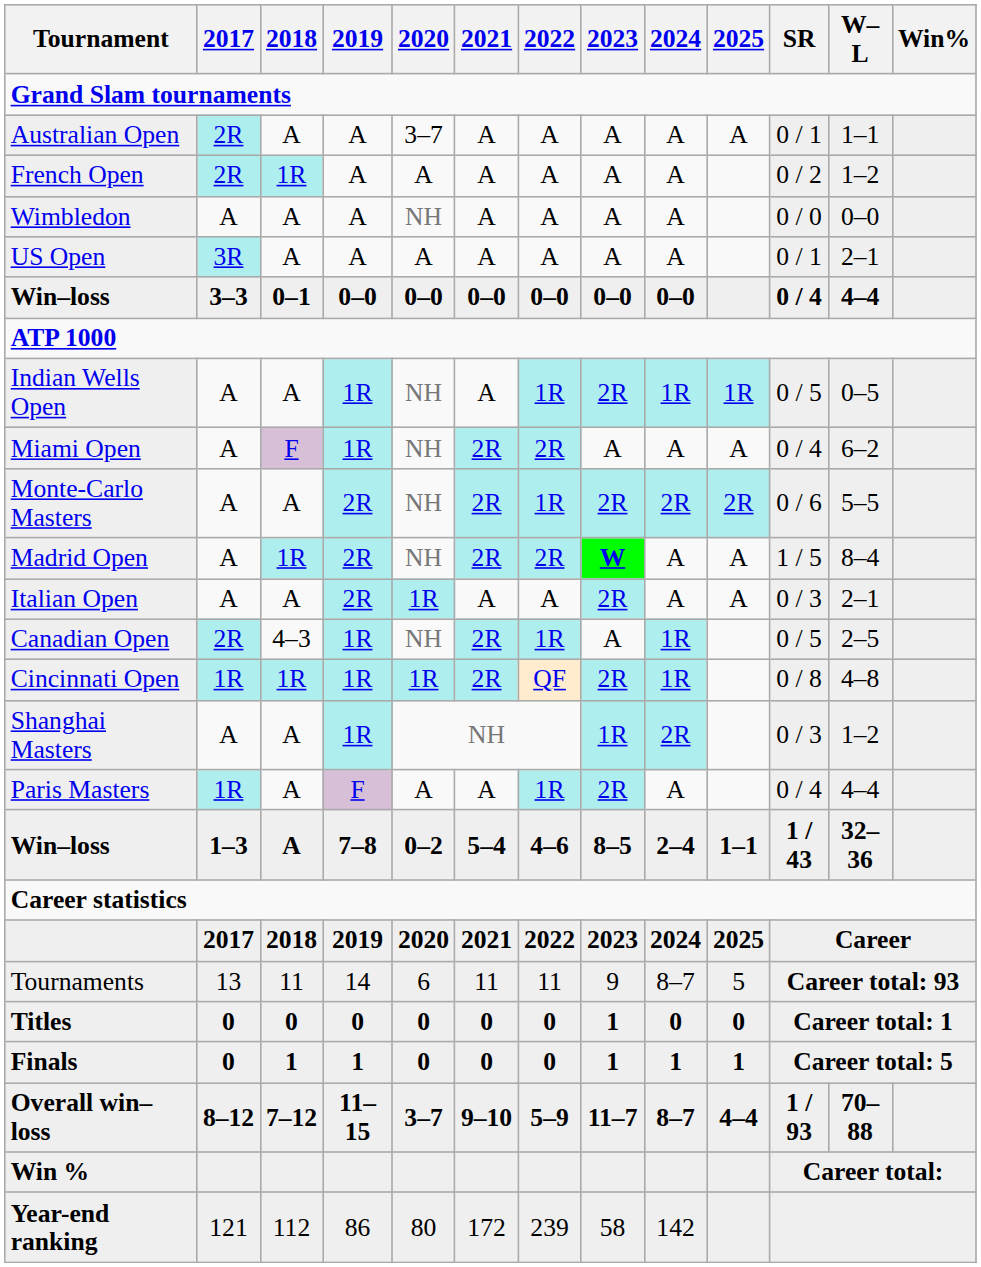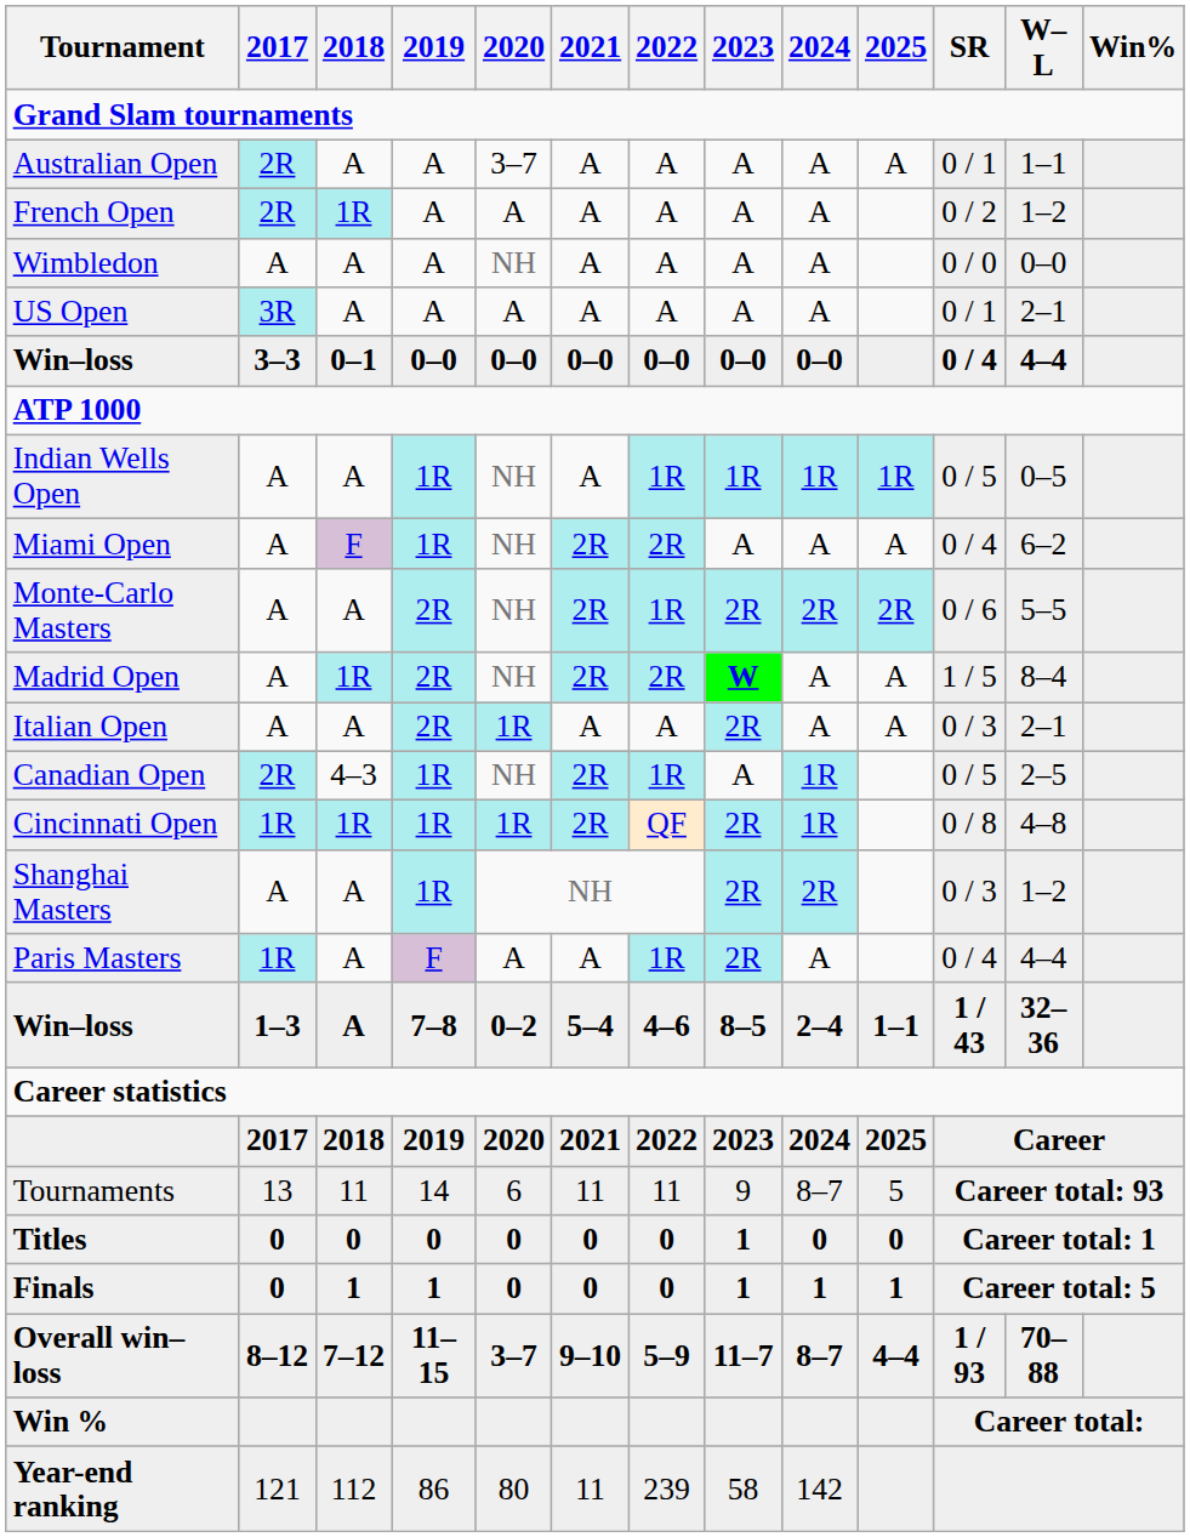Indian Wells Open | 2023: 2R -> 1R
Shanghai Masters | 2023: 1R -> 2R
Year-end ranking | 2021: 172 -> 11
